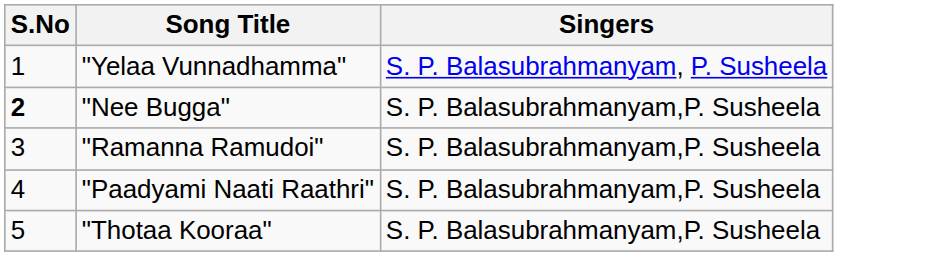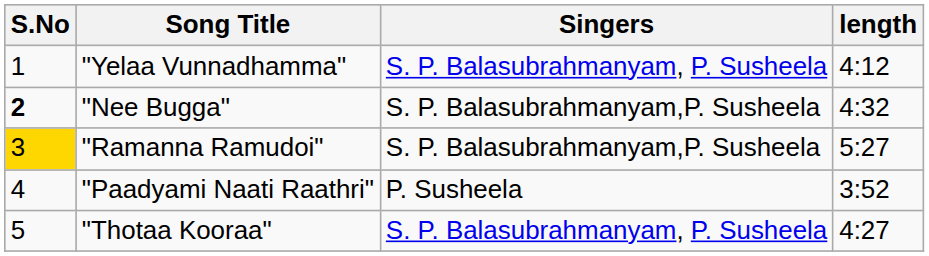+ column: length | 4:12 | 4:32 | 5:27 | 3:52 | 4:27
"Ramanna Ramudoi" | S.No: no background -> gold background
"Paadyami Naati Raathri" | Singers: S. P. Balasubrahmanyam,P. Susheela -> P. Susheela
"Thotaa Kooraa" | Singers: S. P. Balasubrahmanyam,P. Susheela -> S. P. Balasubrahmanyam, P. Susheela
